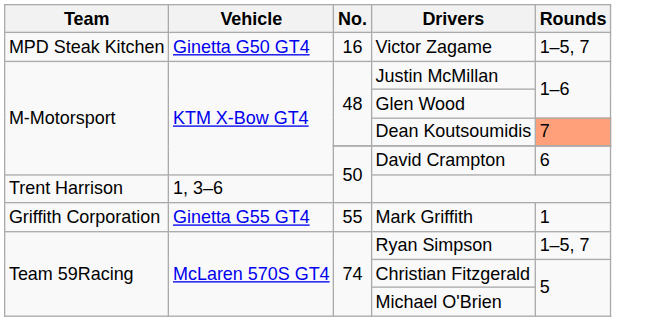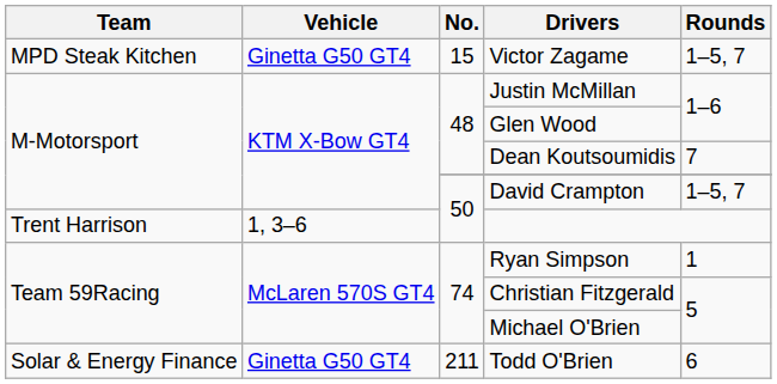Victor Zagame | No.: 16 -> 15
Dean Koutsoumidis | Rounds: lightsalmon background -> no background
David Crampton | Rounds: 6 -> 1–5, 7
- row: Griffith Corporation | Ginetta G55 GT4 | 55 | Mark Griffith | 1
Ryan Simpson | Rounds: 1–5, 7 -> 1
+ row: Solar & Energy Finance | Ginetta G50 GT4 | 211 | Todd O'Brien | 6
